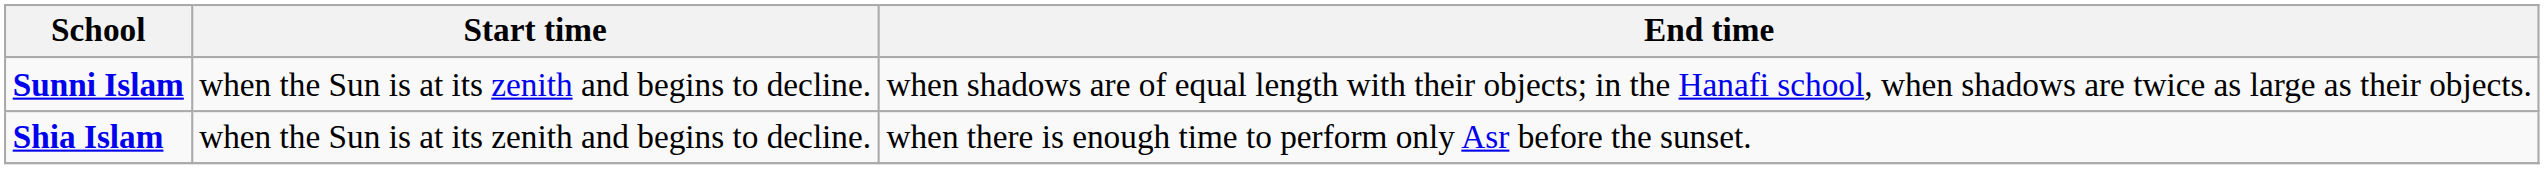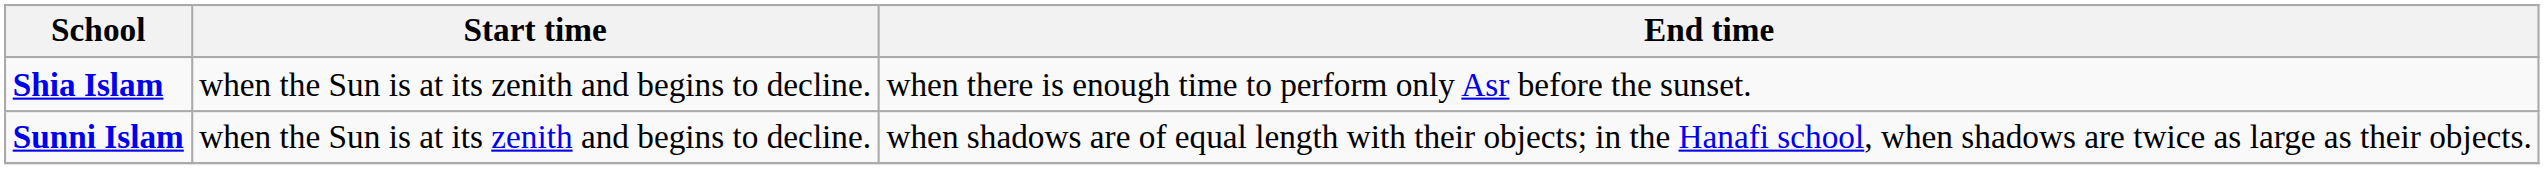rows swapped: Sunni Islam <-> Shia Islam
